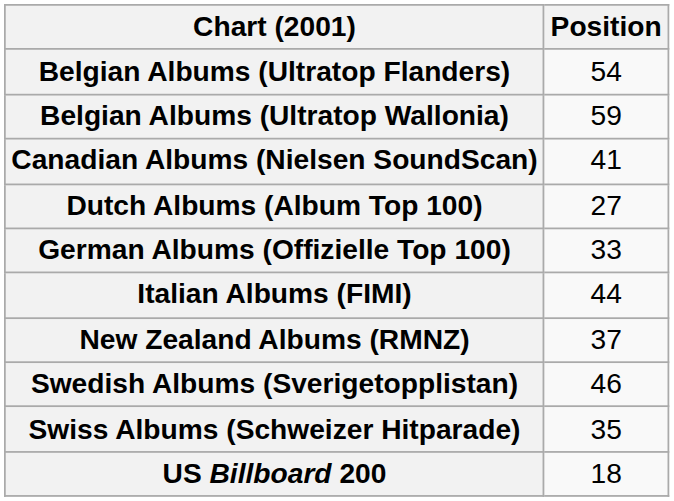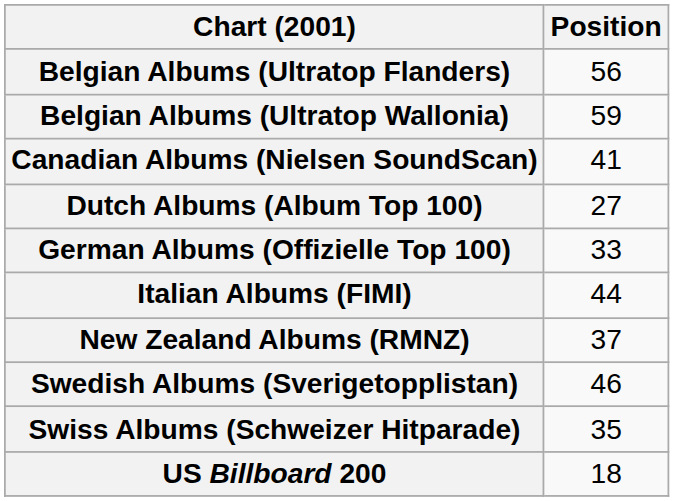Belgian Albums (Ultratop Flanders) | Position: 54 -> 56
